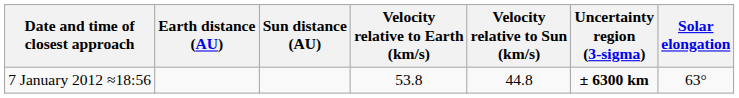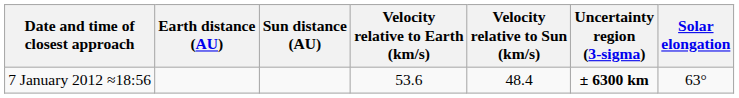7 January 2012 ≈18:56 | Velocity relative to Earth (km/s): 53.8 -> 53.6
7 January 2012 ≈18:56 | Velocity relative to Sun (km/s): 44.8 -> 48.4
